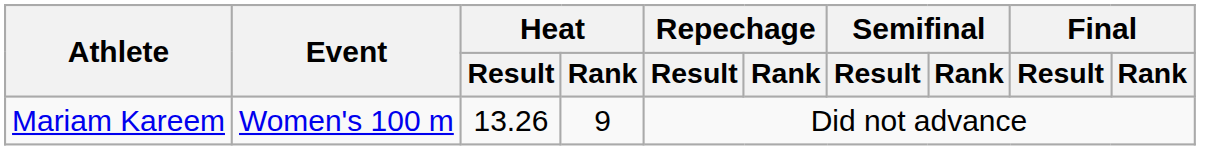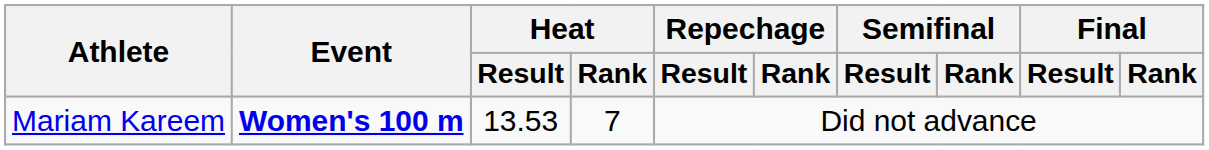Mariam Kareem | Event: normal -> bold
Mariam Kareem | Heat / Result: 13.26 -> 13.53
Mariam Kareem | Heat / Rank: 9 -> 7
